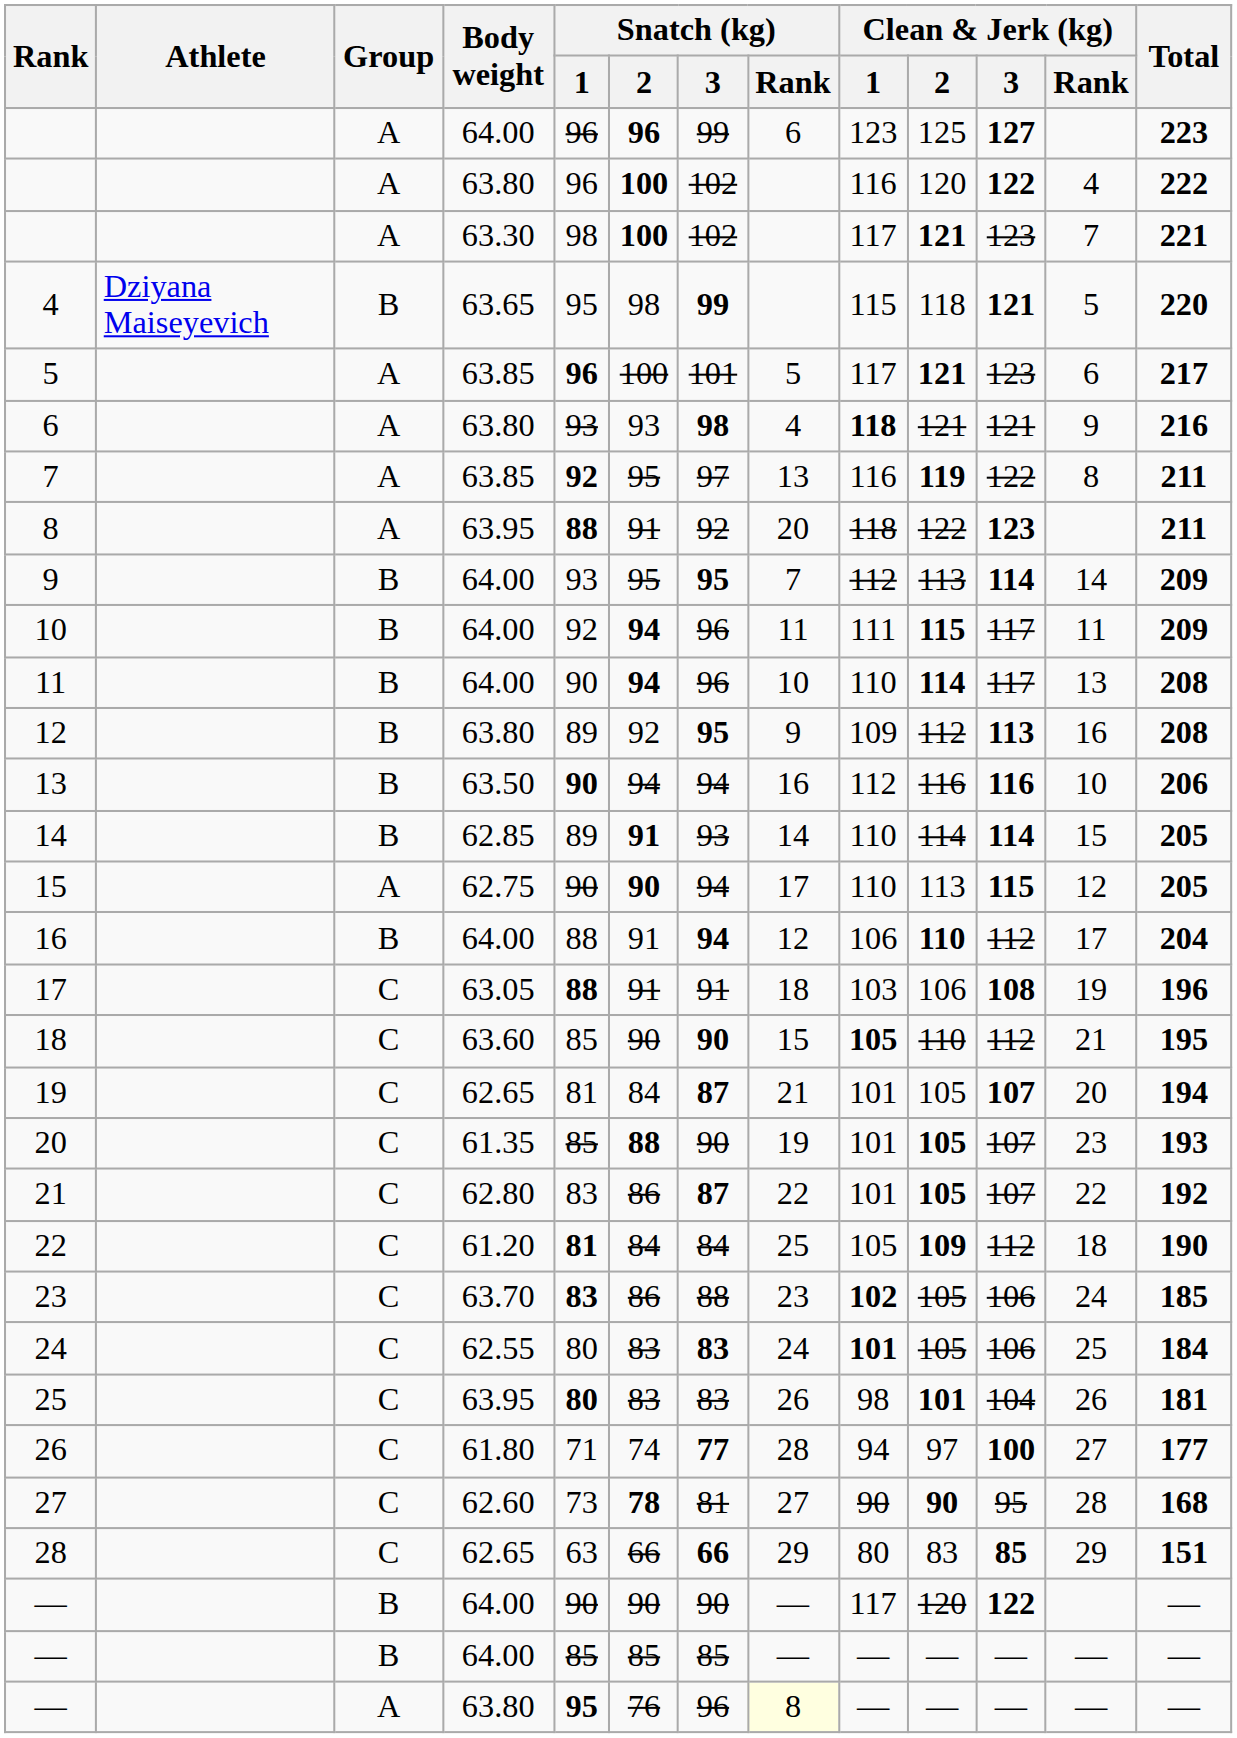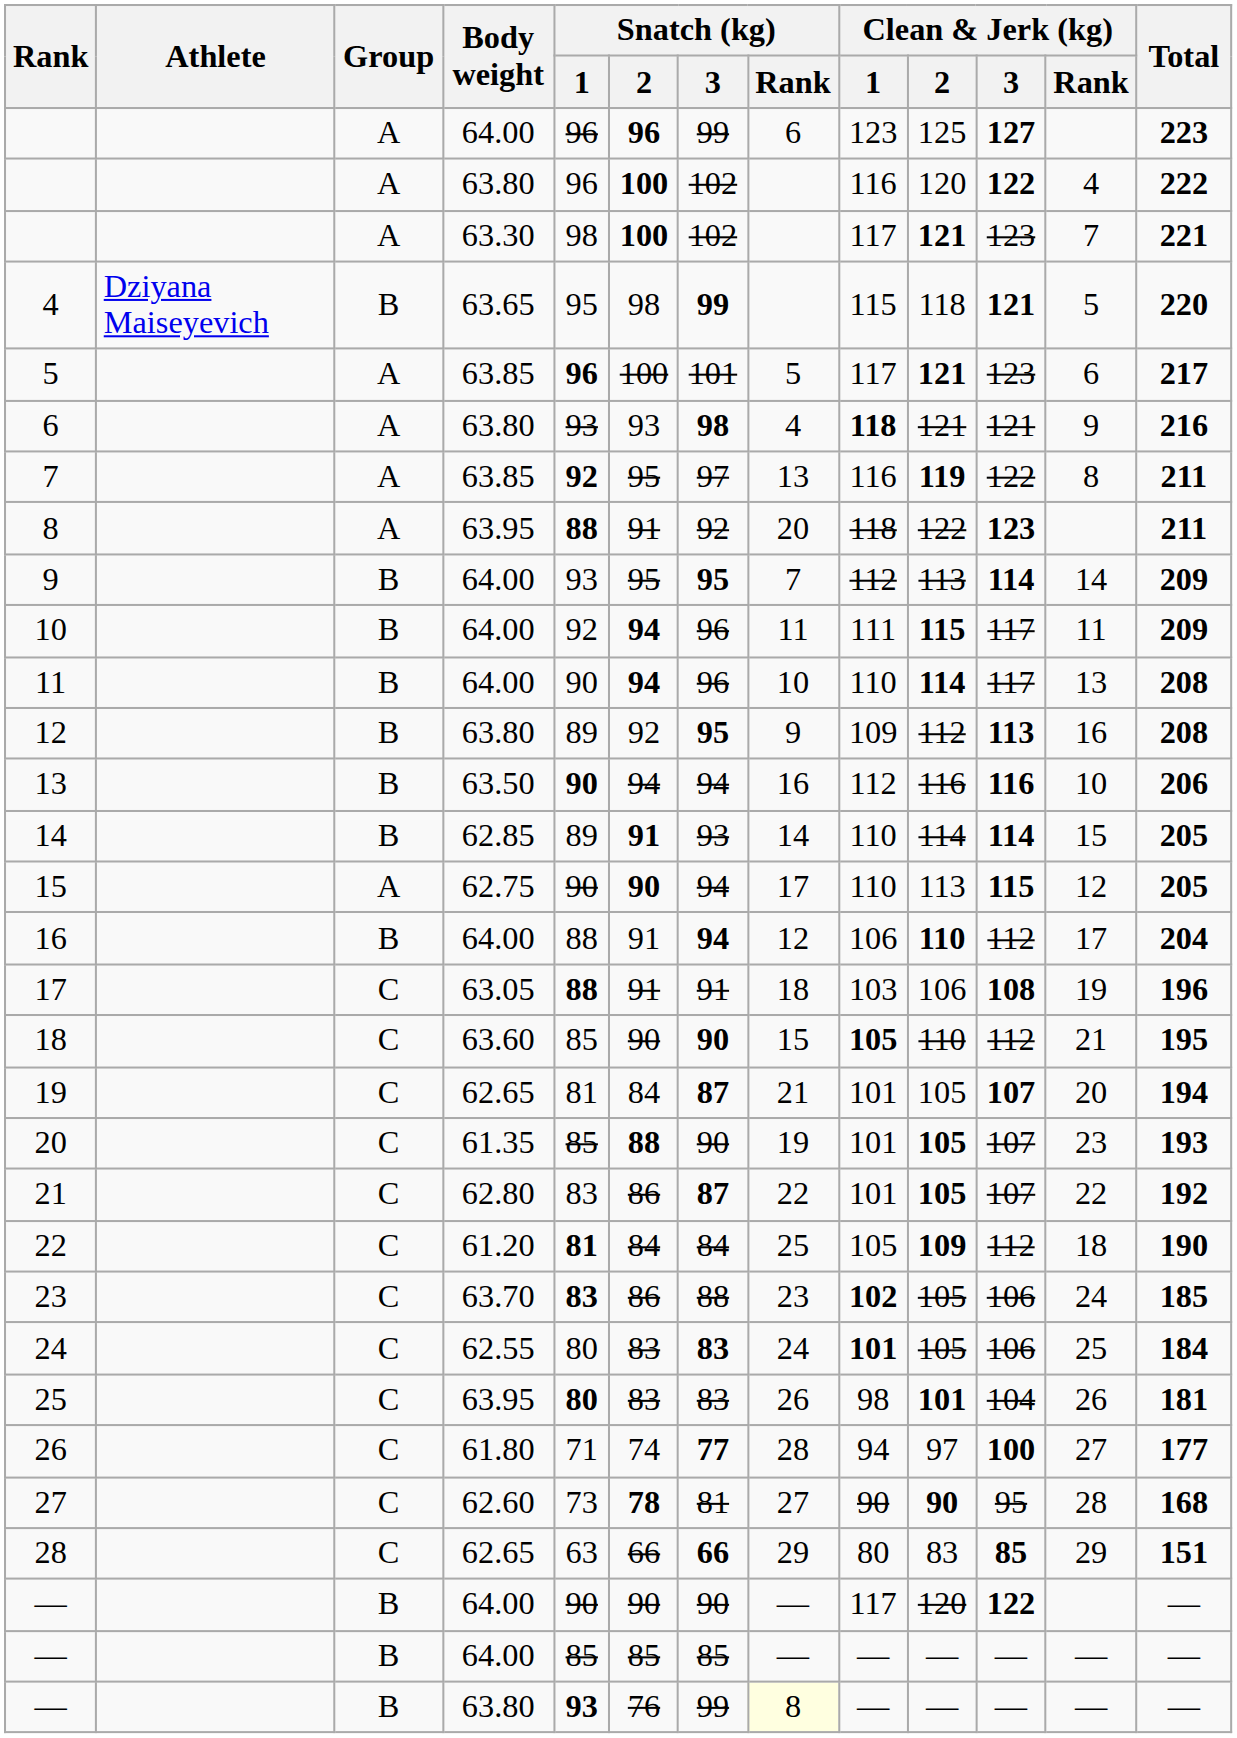— / 63.80 | Group: A -> B
— / 63.80 | Snatch (kg) / 1: 95 -> 93
— / 63.80 | Snatch (kg) / 3: 96 -> 99
